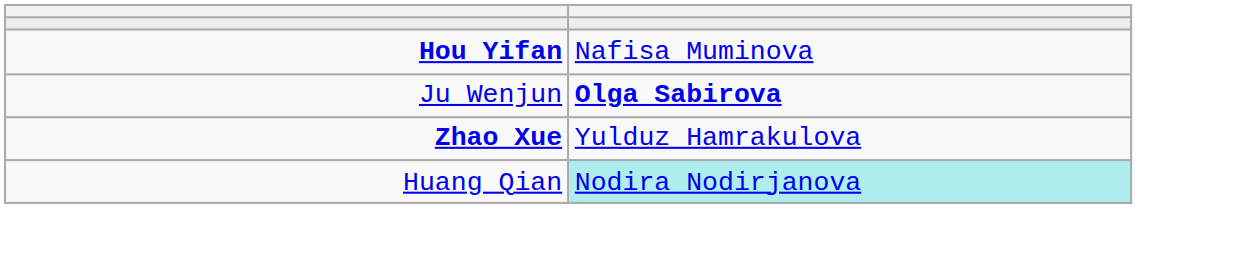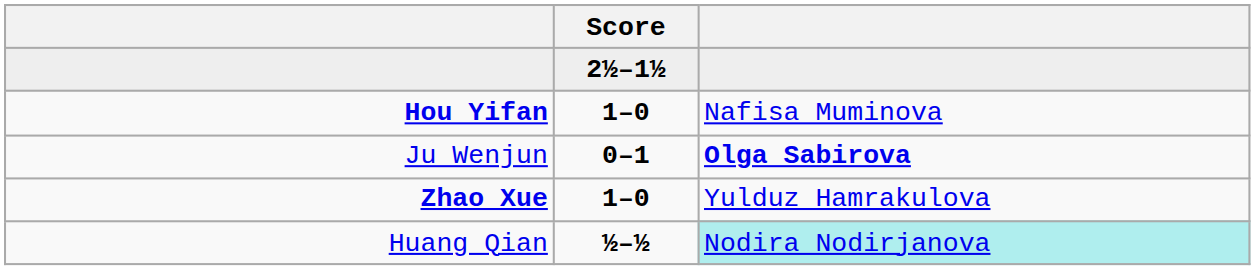+ column: Score | 2½–1½ | 1–0 | 0–1 | 1–0 | ½–½
